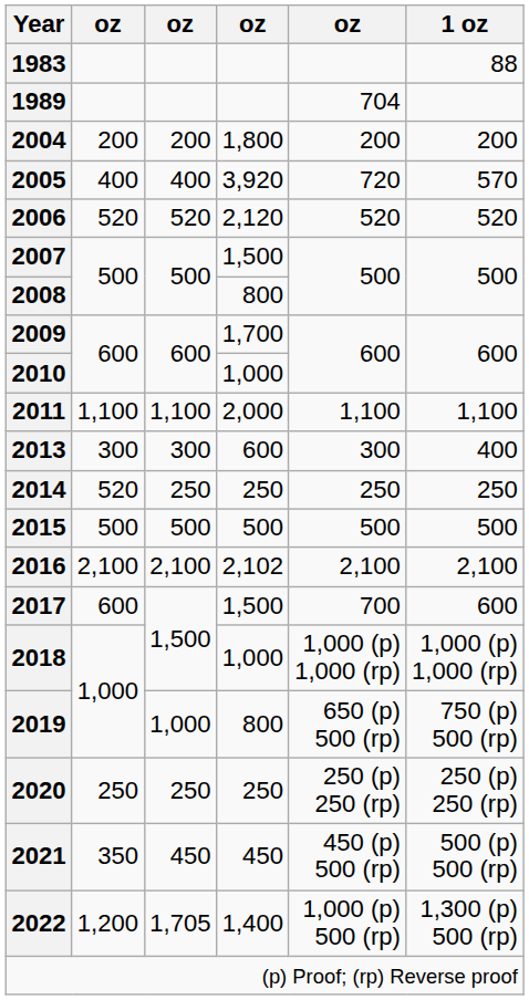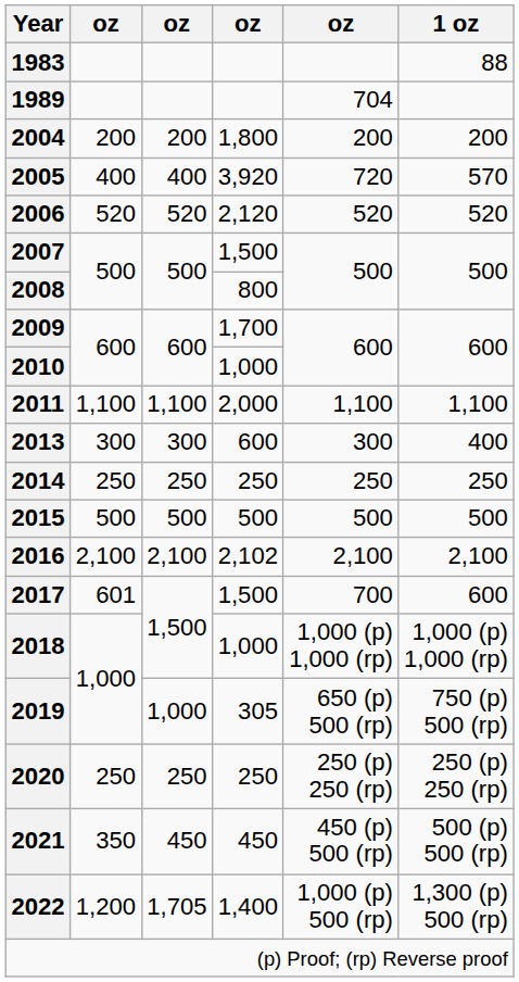2014 | column 2: 520 -> 250
2017 | column 2: 600 -> 601
2019 | column 4: 800 -> 305
